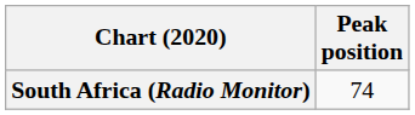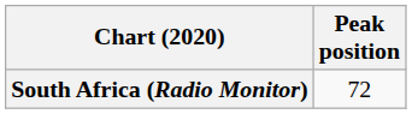South Africa (Radio Monitor) | Peak position: 74 -> 72
